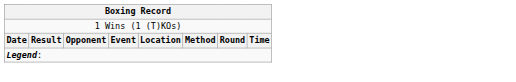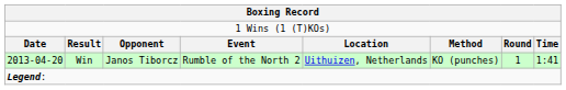+ row: 2013-04-20 | Win | Janos Tiborcz | Rumble of the North 2 | Uithuizen, Netherlands | KO (punches) | 1 | 1:41
